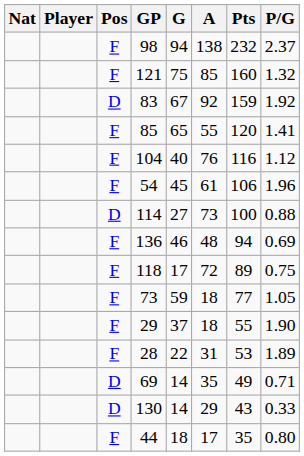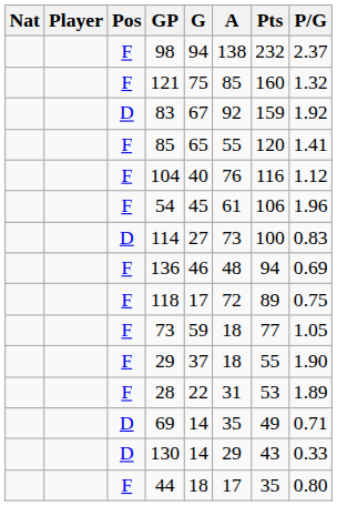114 | P/G: 0.88 -> 0.83
